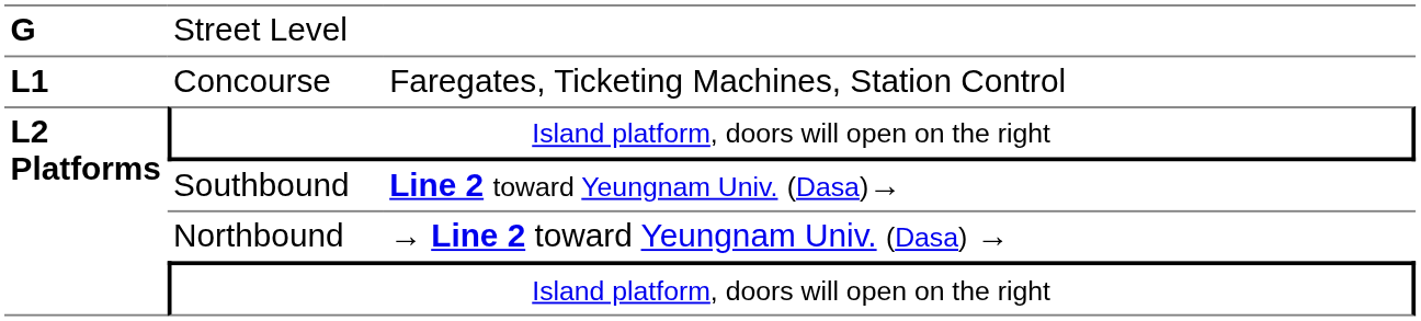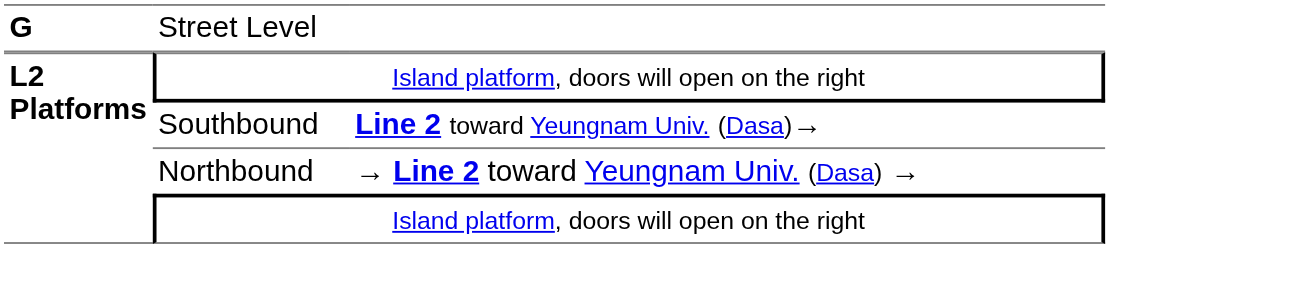- row: L1 | Concourse | Faregates, Ticketing Machines, Station Control
